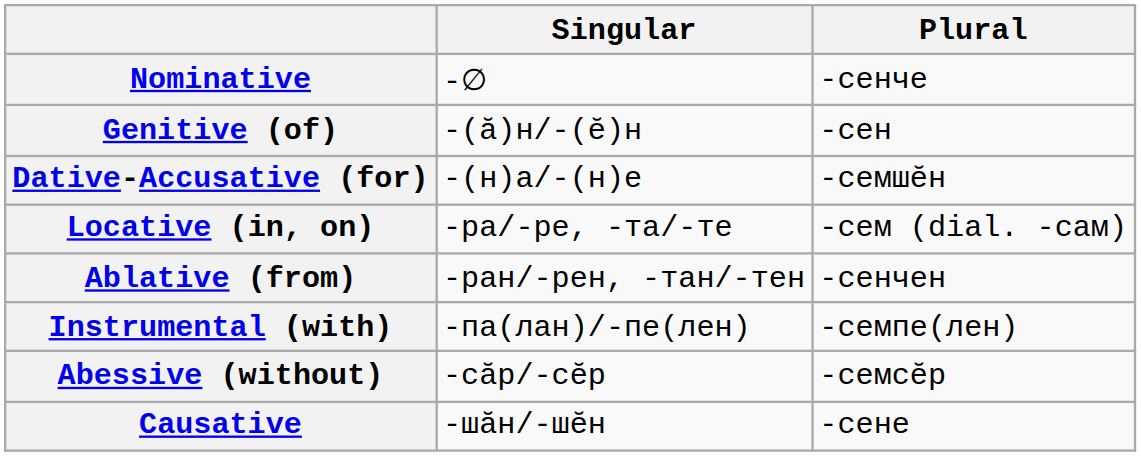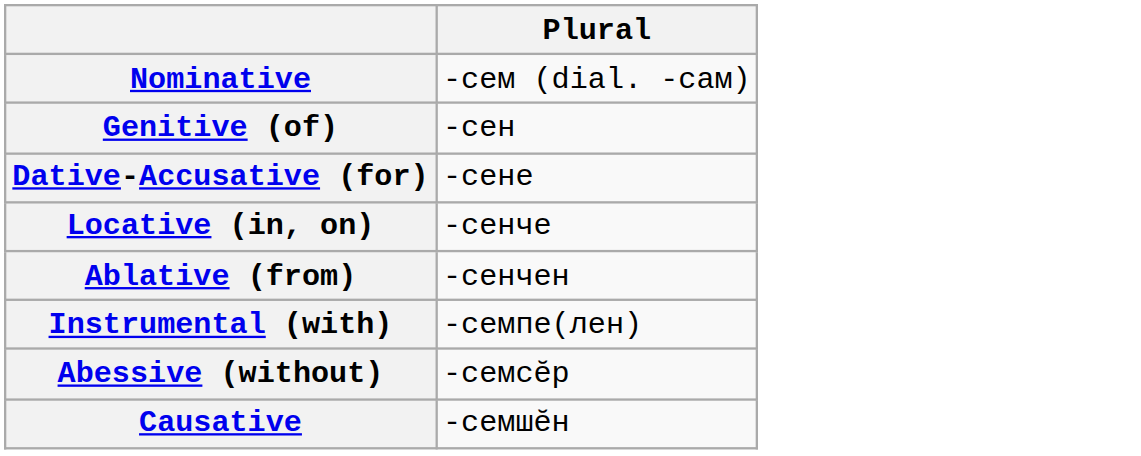- column: Singular | -∅ | -(ӑ)н/-(ӗ)н | -(н)а/-(н)е | -ра/-ре, -та/-те | -ран/-рен, -тан/-тен | -па(лан)/-пе(лен) | -сӑр/-сӗр | -шӑн/-шӗн
Nominative | Plural: -сенче -> -сем (dial. -сам)
Dative-Accusative (for) | Plural: -семшӗн -> -сене
Locative (in, on) | Plural: -сем (dial. -сам) -> -сенче
Causative | Plural: -сене -> -семшӗн
